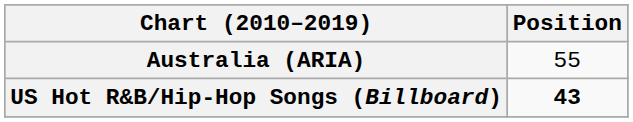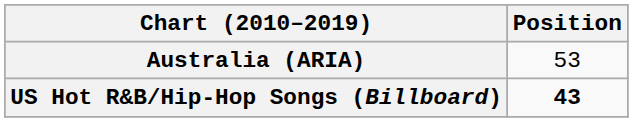Australia (ARIA) | Position: 55 -> 53
